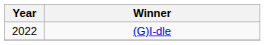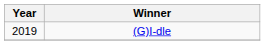(G)I-dle | Year: 2022 -> 2019
